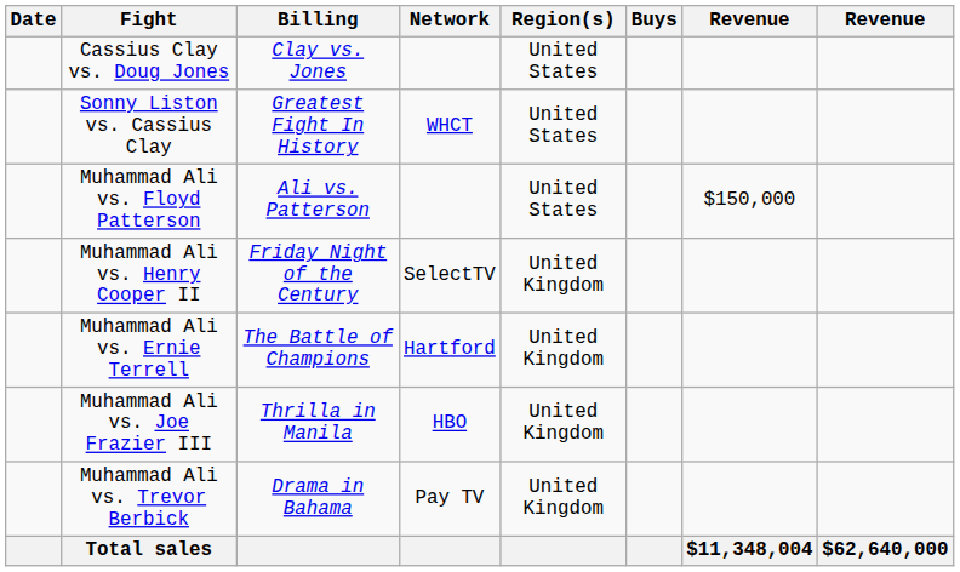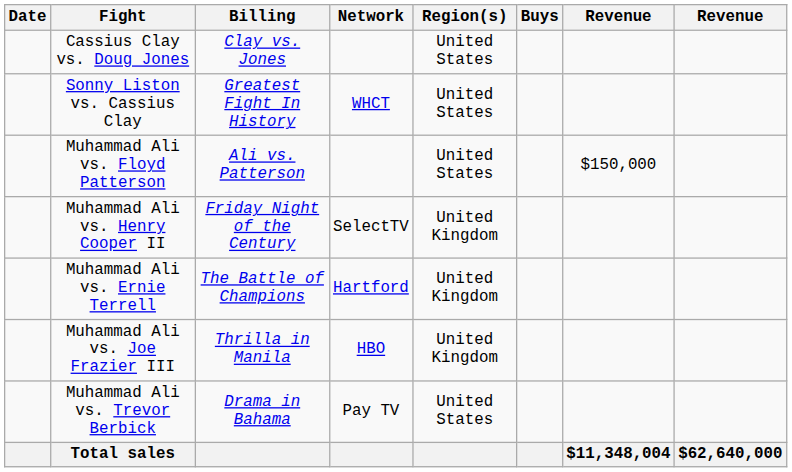Muhammad Ali vs. Trevor Berbick | Region(s): United Kingdom -> United States
